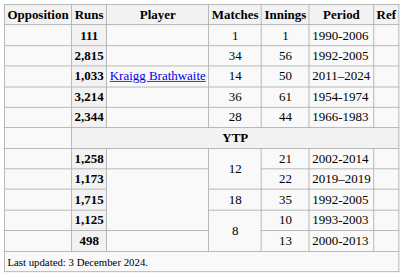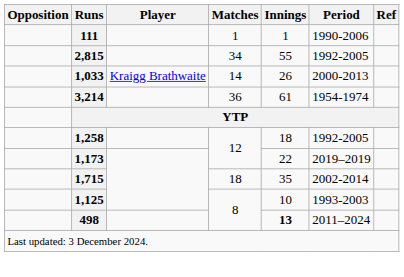2,815 | Innings: 56 -> 55
1,033 | Innings: 50 -> 26
1,033 | Period: 2011–2024 -> 2000-2013
- row: 2,344 | 28 | 44 | 1966-1983
1,258 | Innings: 21 -> 18
1,258 | Period: 2002-2014 -> 1992-2005
1,715 | Period: 1992-2005 -> 2002-2014
498 | Innings: normal -> bold
498 | Period: 2000-2013 -> 2011–2024
